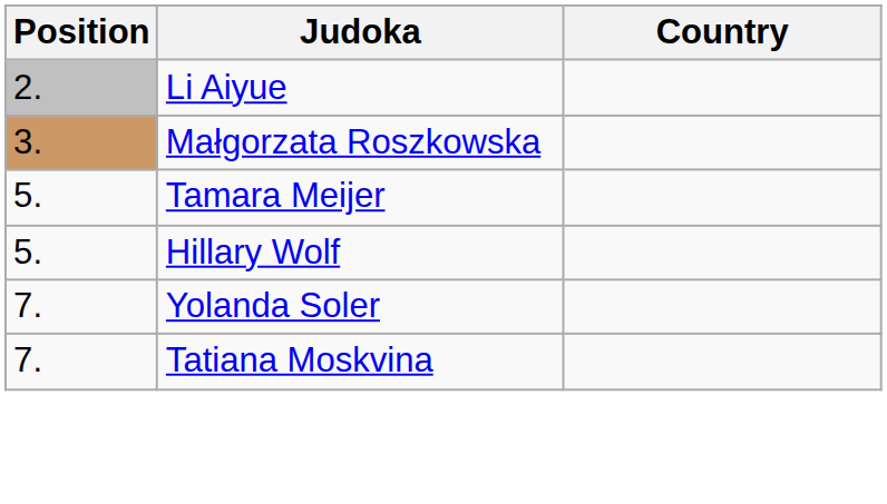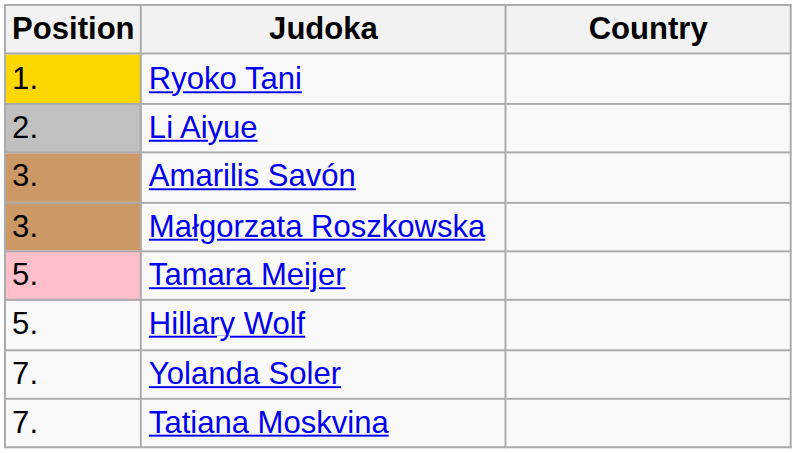+ row: 1. | Ryoko Tani
+ row: 3. | Amarilis Savón
Tamara Meijer | Position: no background -> pink background
